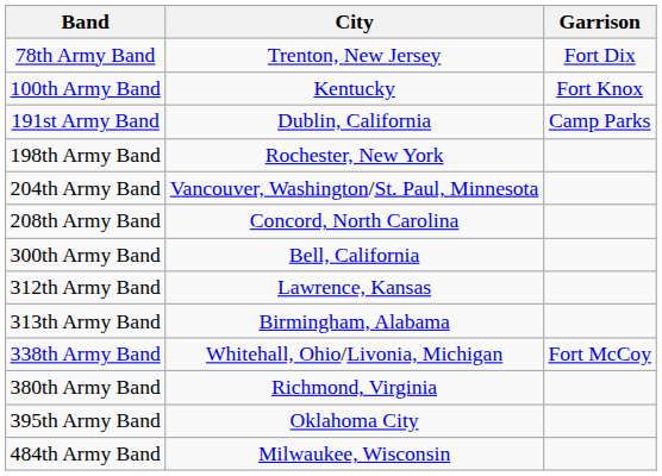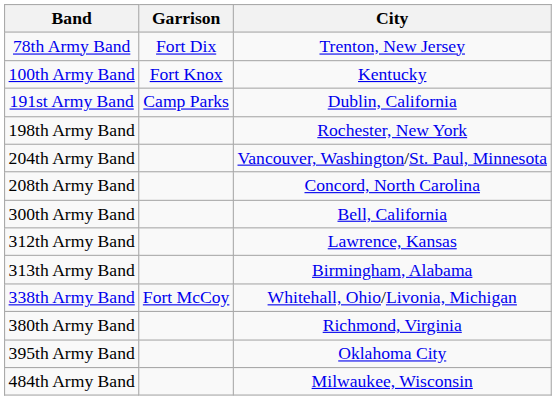columns swapped: Garrison <-> City
